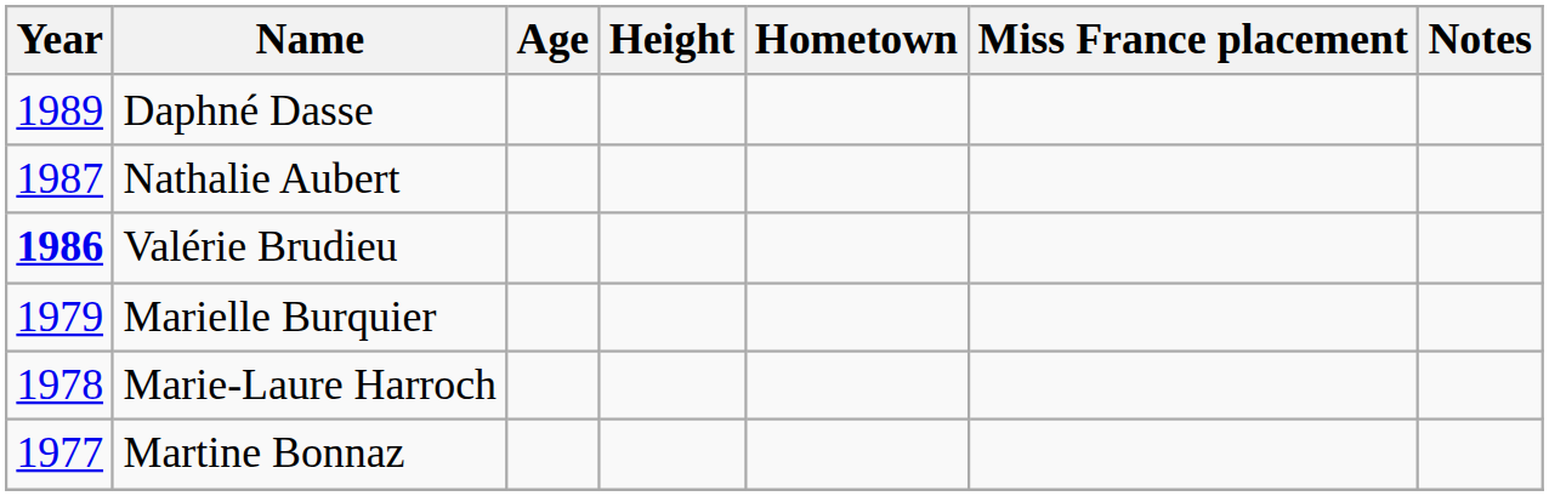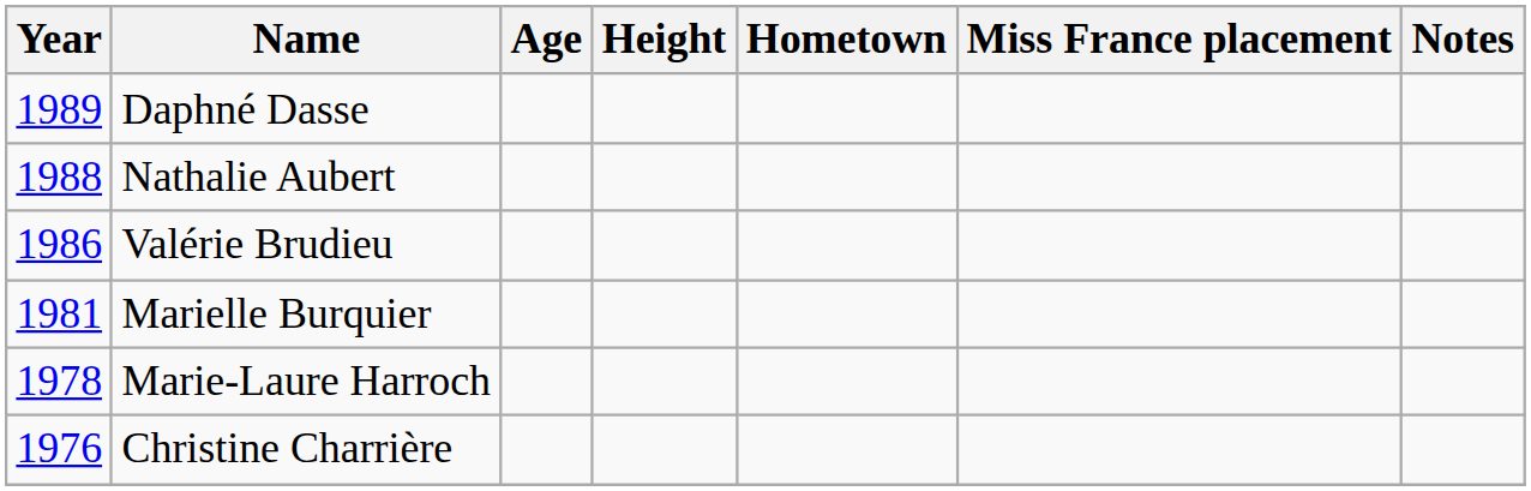Nathalie Aubert | Year: 1987 -> 1988
Valérie Brudieu | Year: bold -> normal
Marielle Burquier | Year: 1979 -> 1981
- row: 1977 | Martine Bonnaz
+ row: 1976 | Christine Charrière
